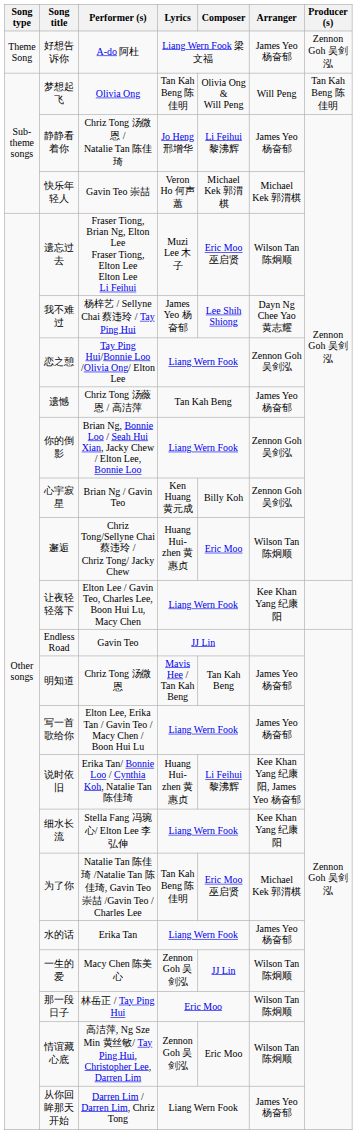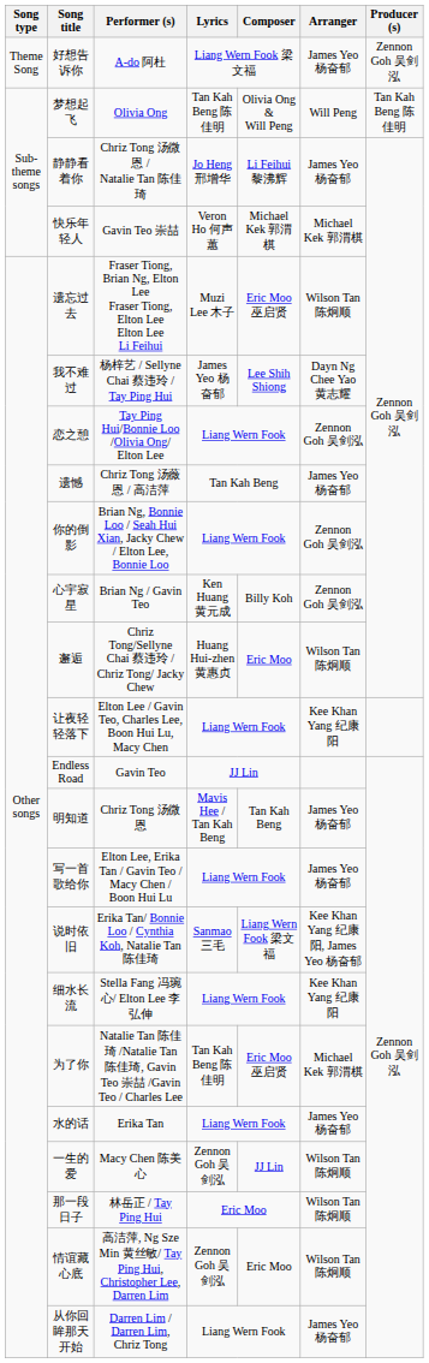说时依旧 | Lyrics: Huang Hui-zhen 黄惠贞 -> Sanmao 三毛
说时依旧 | Composer: Li Feihui 黎沸辉 -> Liang Wern Fook 梁文福
